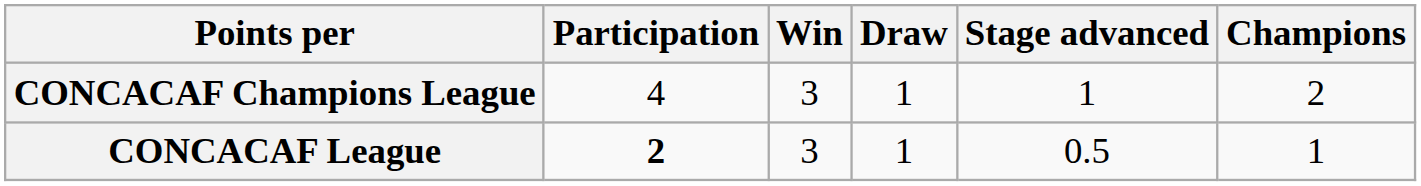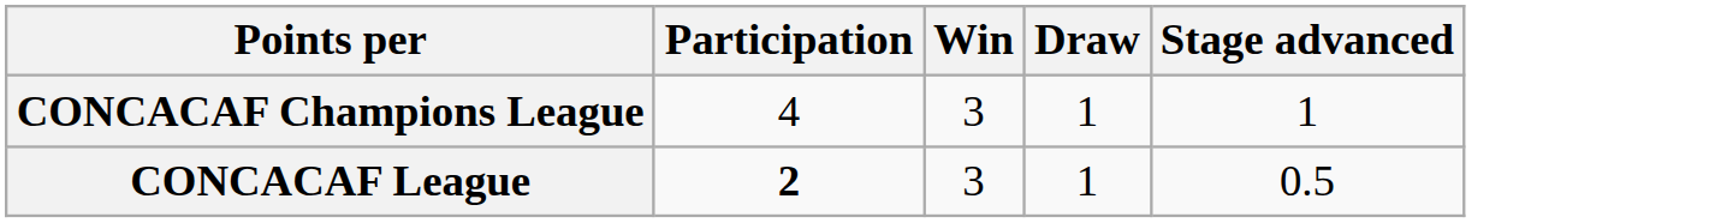- column: Champions | 2 | 1
